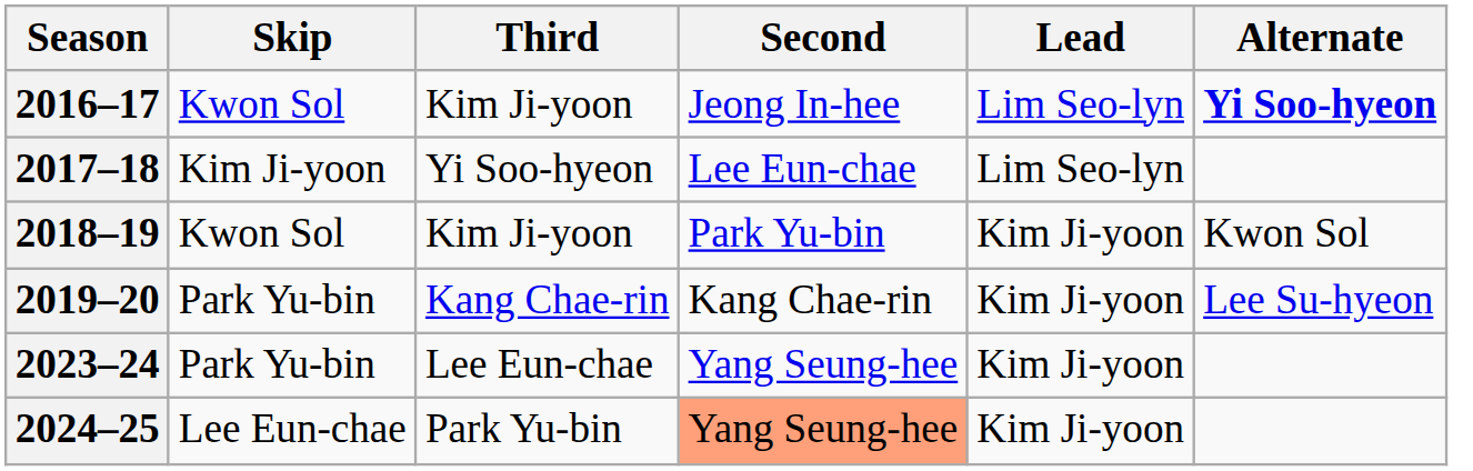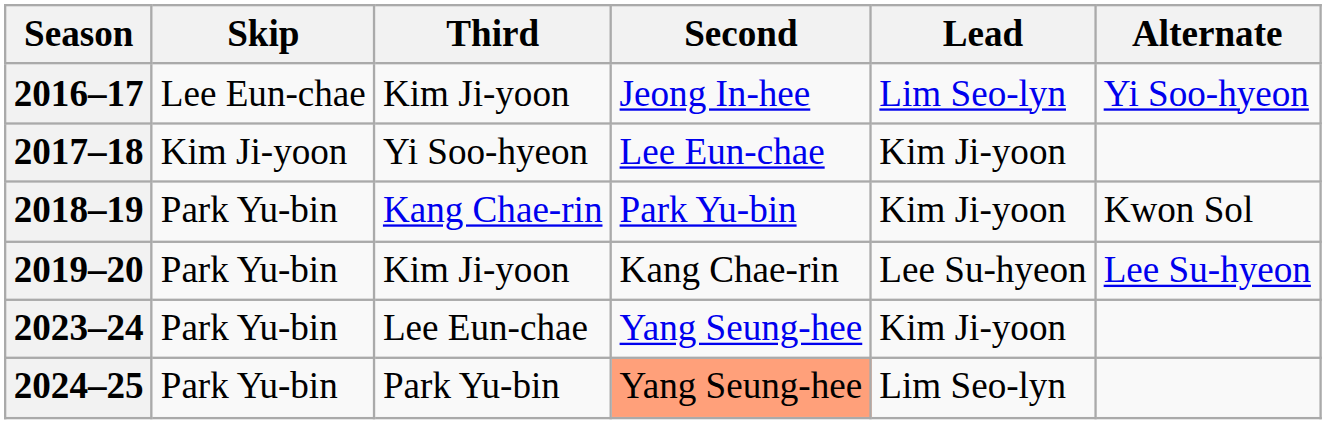2016–17 | Skip: Kwon Sol -> Lee Eun-chae
2016–17 | Alternate: bold -> normal
2017–18 | Lead: Lim Seo-lyn -> Kim Ji-yoon
2018–19 | Skip: Kwon Sol -> Park Yu-bin
2018–19 | Third: Kim Ji-yoon -> Kang Chae-rin
2019–20 | Third: Kang Chae-rin -> Kim Ji-yoon
2019–20 | Lead: Kim Ji-yoon -> Lee Su-hyeon
2024–25 | Skip: Lee Eun-chae -> Park Yu-bin
2024–25 | Lead: Kim Ji-yoon -> Lim Seo-lyn
